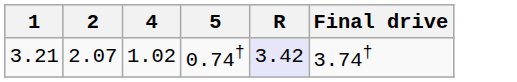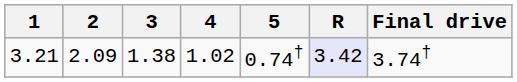+ column: 3 | 1.38
3.21 | 2: 2.07 -> 2.09
